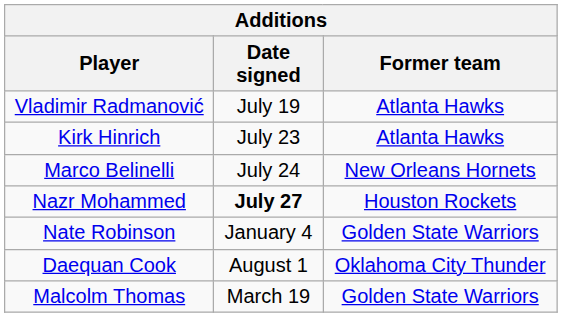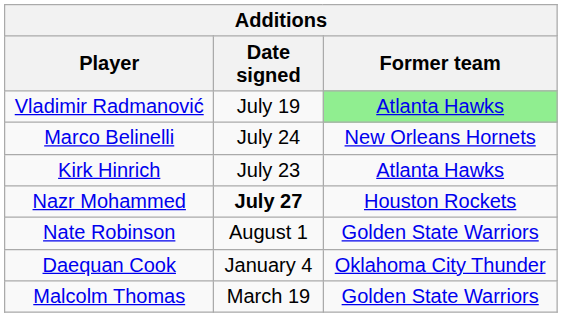Vladimir Radmanović | Former team: no background -> lightgreen background
rows swapped: Kirk Hinrich <-> Marco Belinelli
Nate Robinson | Date signed: January 4 -> August 1
Daequan Cook | Date signed: August 1 -> January 4
